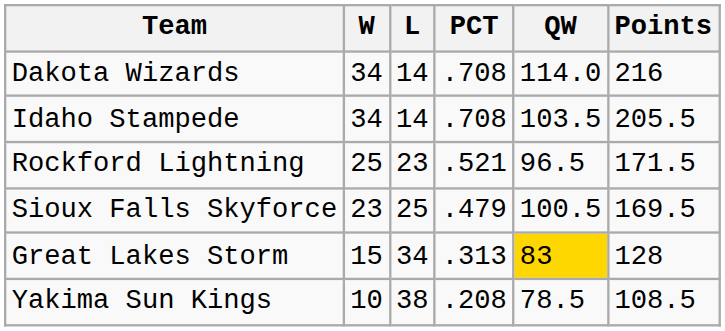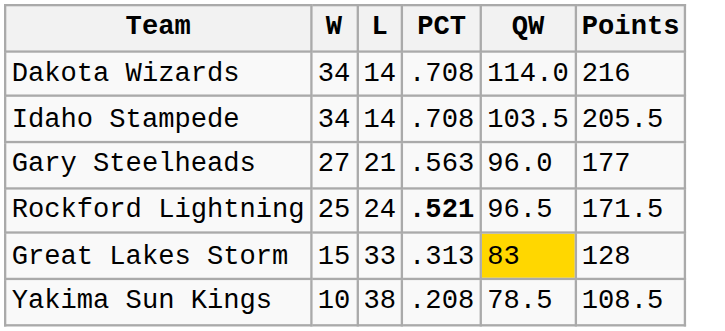+ row: Gary Steelheads | 27 | 21 | .563 | 96.0 | 177
Rockford Lightning | L: 23 -> 24
Rockford Lightning | PCT: normal -> bold
- row: Sioux Falls Skyforce | 23 | 25 | .479 | 100.5 | 169.5
Great Lakes Storm | L: 34 -> 33
